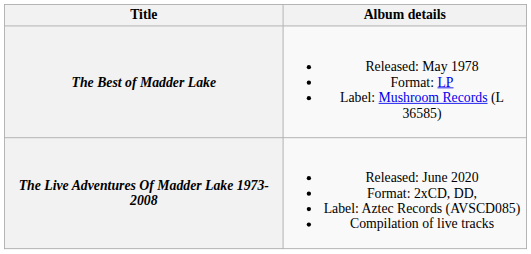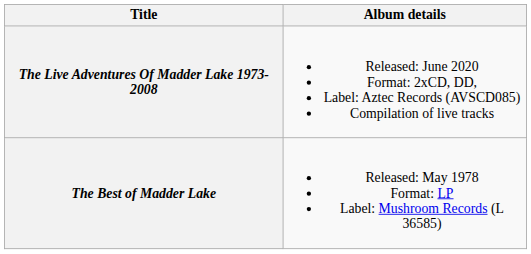rows swapped: The Best of Madder Lake <-> The Live Adventures Of Madder Lake 1973-2008
